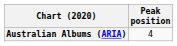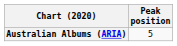Australian Albums (ARIA) | Peak position: 4 -> 5
